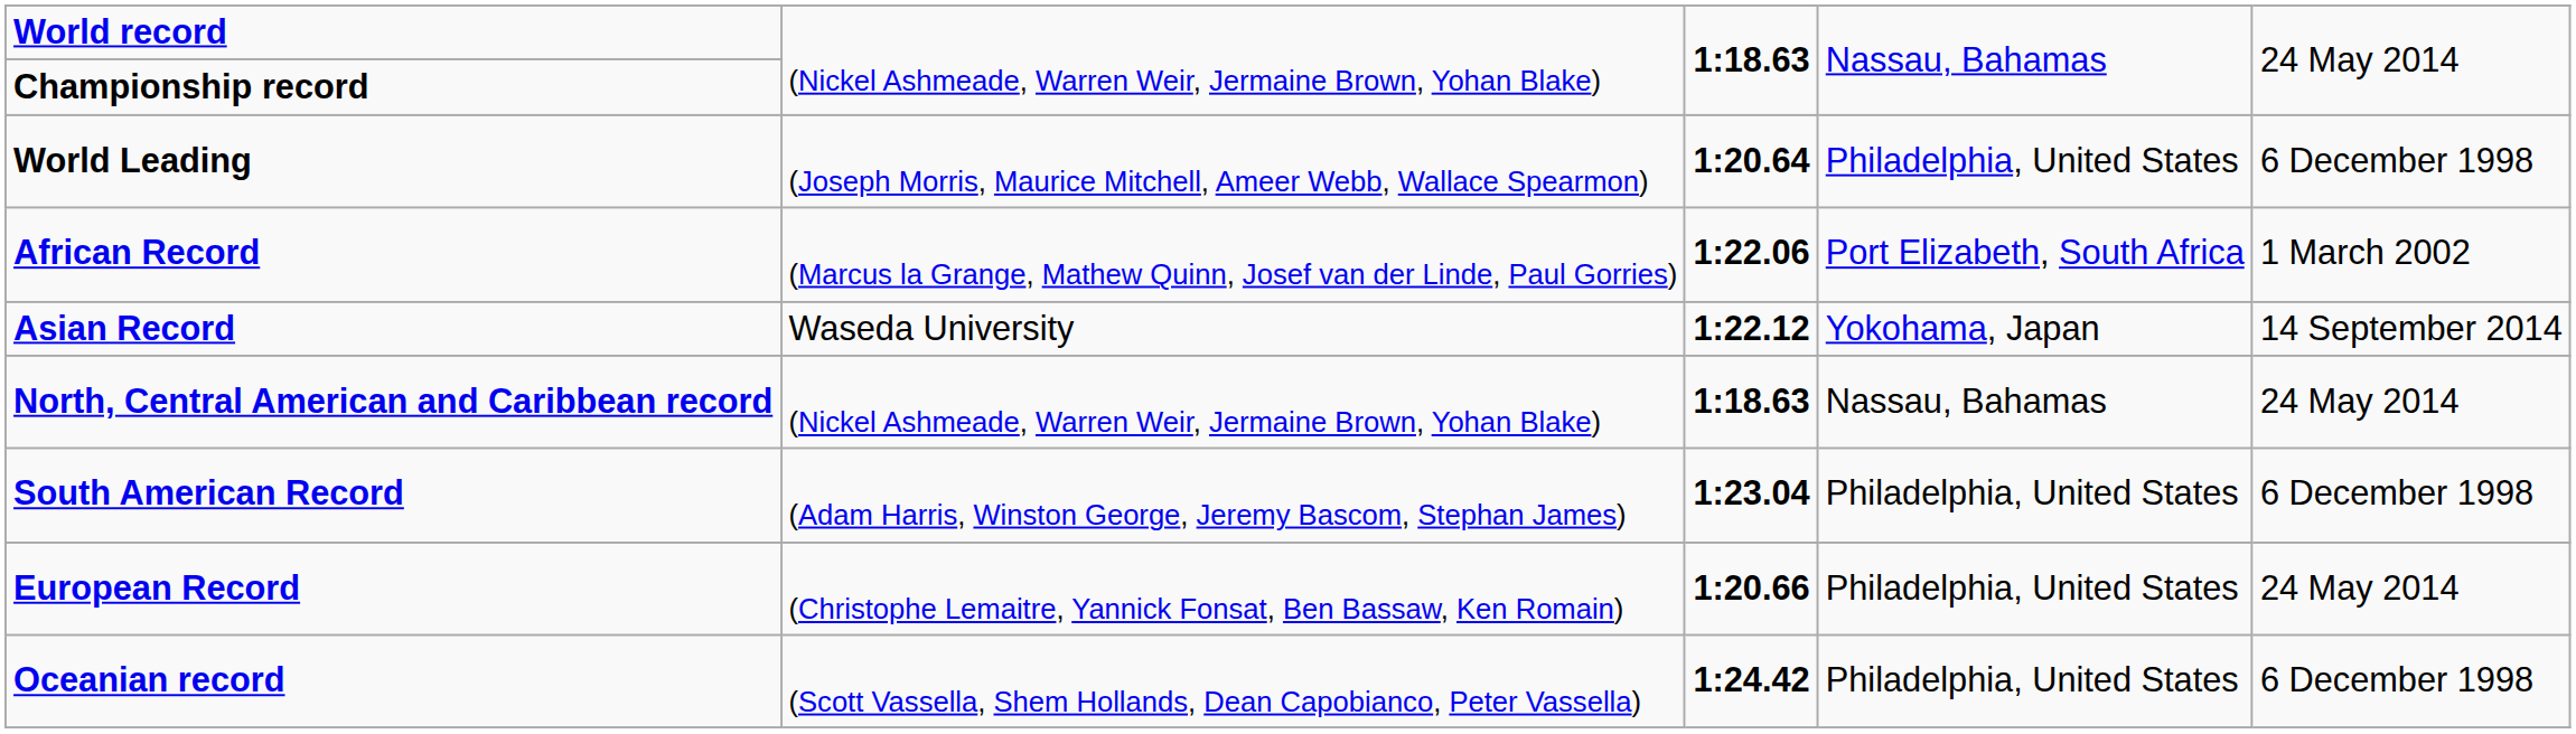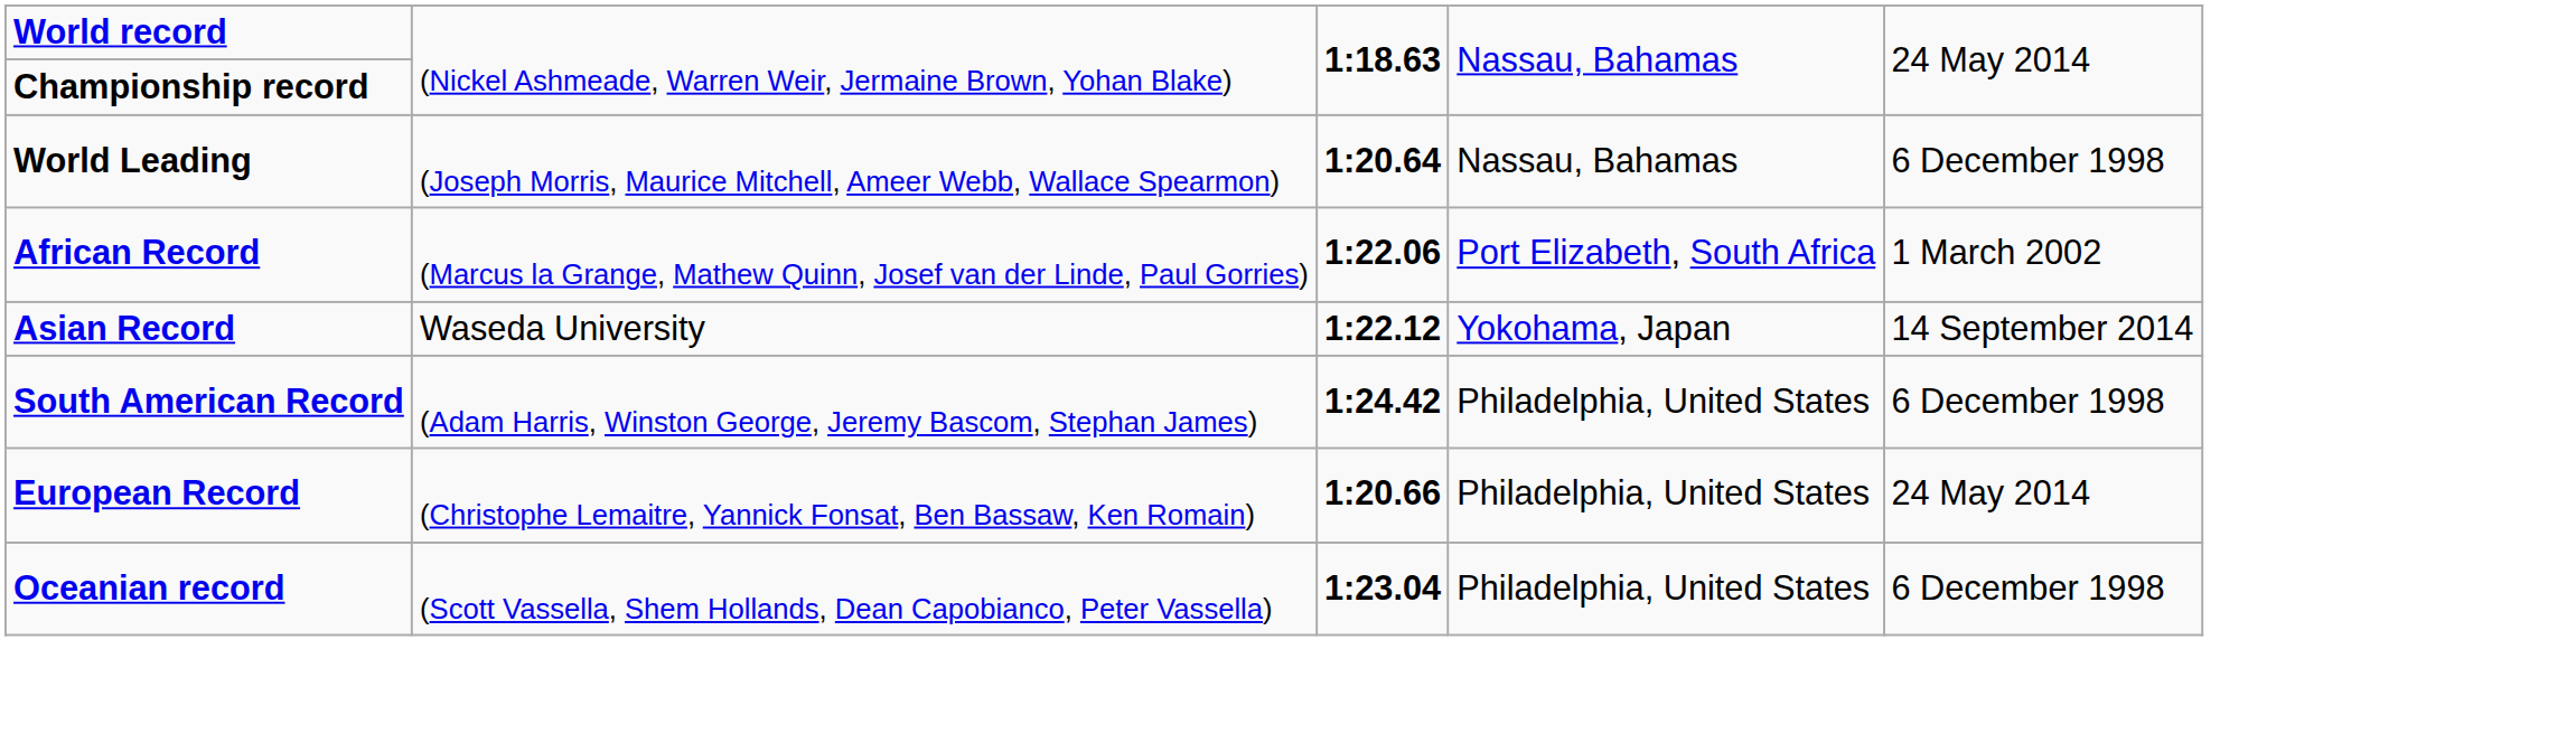World Leading | column 4: Philadelphia, United States -> Nassau, Bahamas
- row: North, Central American and Caribbean record | (Nickel Ashmeade, Warren Weir, Jermaine Brown, Yohan Blake) | 1:18.63 | Nassau, Bahamas | 24 May 2014
South American Record | column 3: 1:23.04 -> 1:24.42
Oceanian record | column 3: 1:24.42 -> 1:23.04
